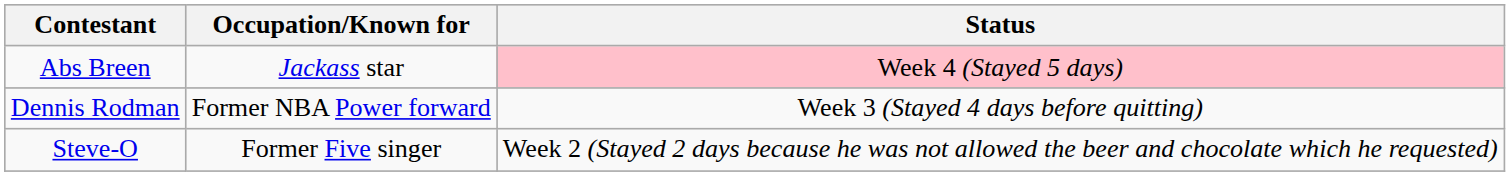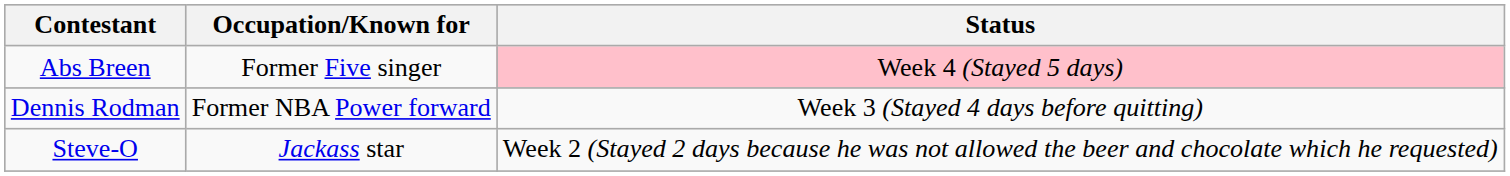Abs Breen | Occupation/Known for: Jackass star -> Former Five singer
Steve-O | Occupation/Known for: Former Five singer -> Jackass star
